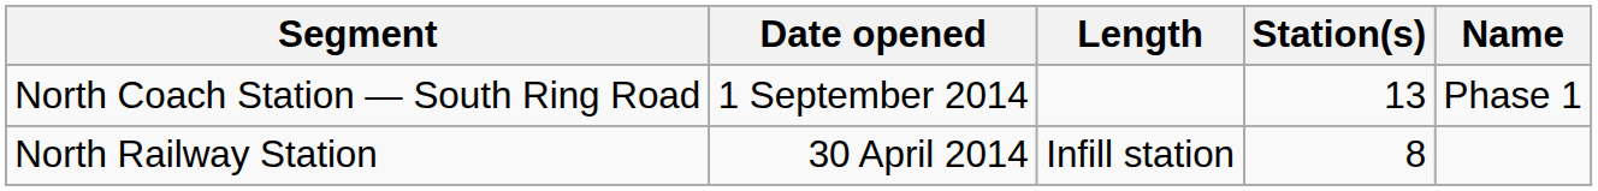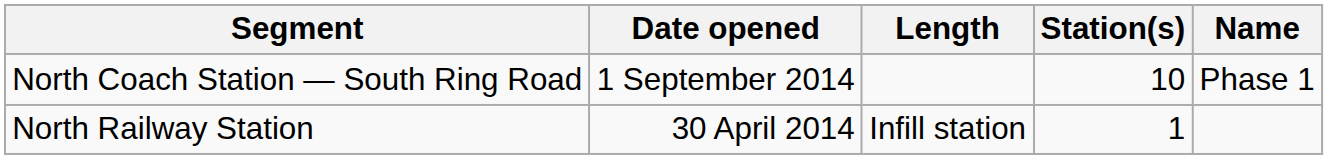North Coach Station — South Ring Road | Station(s): 13 -> 10
North Railway Station | Station(s): 8 -> 1
